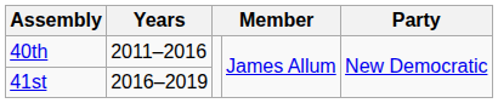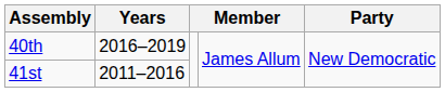40th | Years: 2011–2016 -> 2016–2019
41st | Years: 2016–2019 -> 2011–2016
